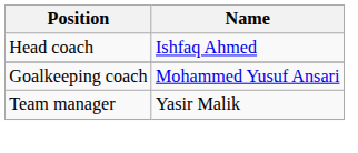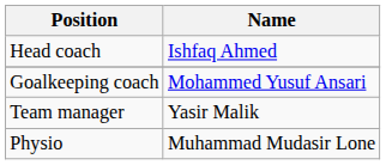+ row: Physio | Muhammad Mudasir Lone
